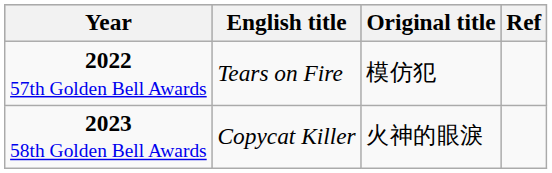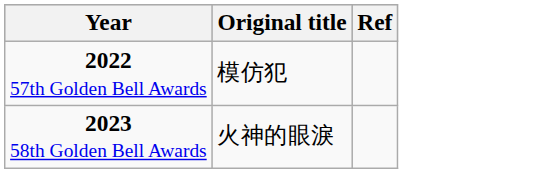- column: English title | Tears on Fire | Copycat Killer
